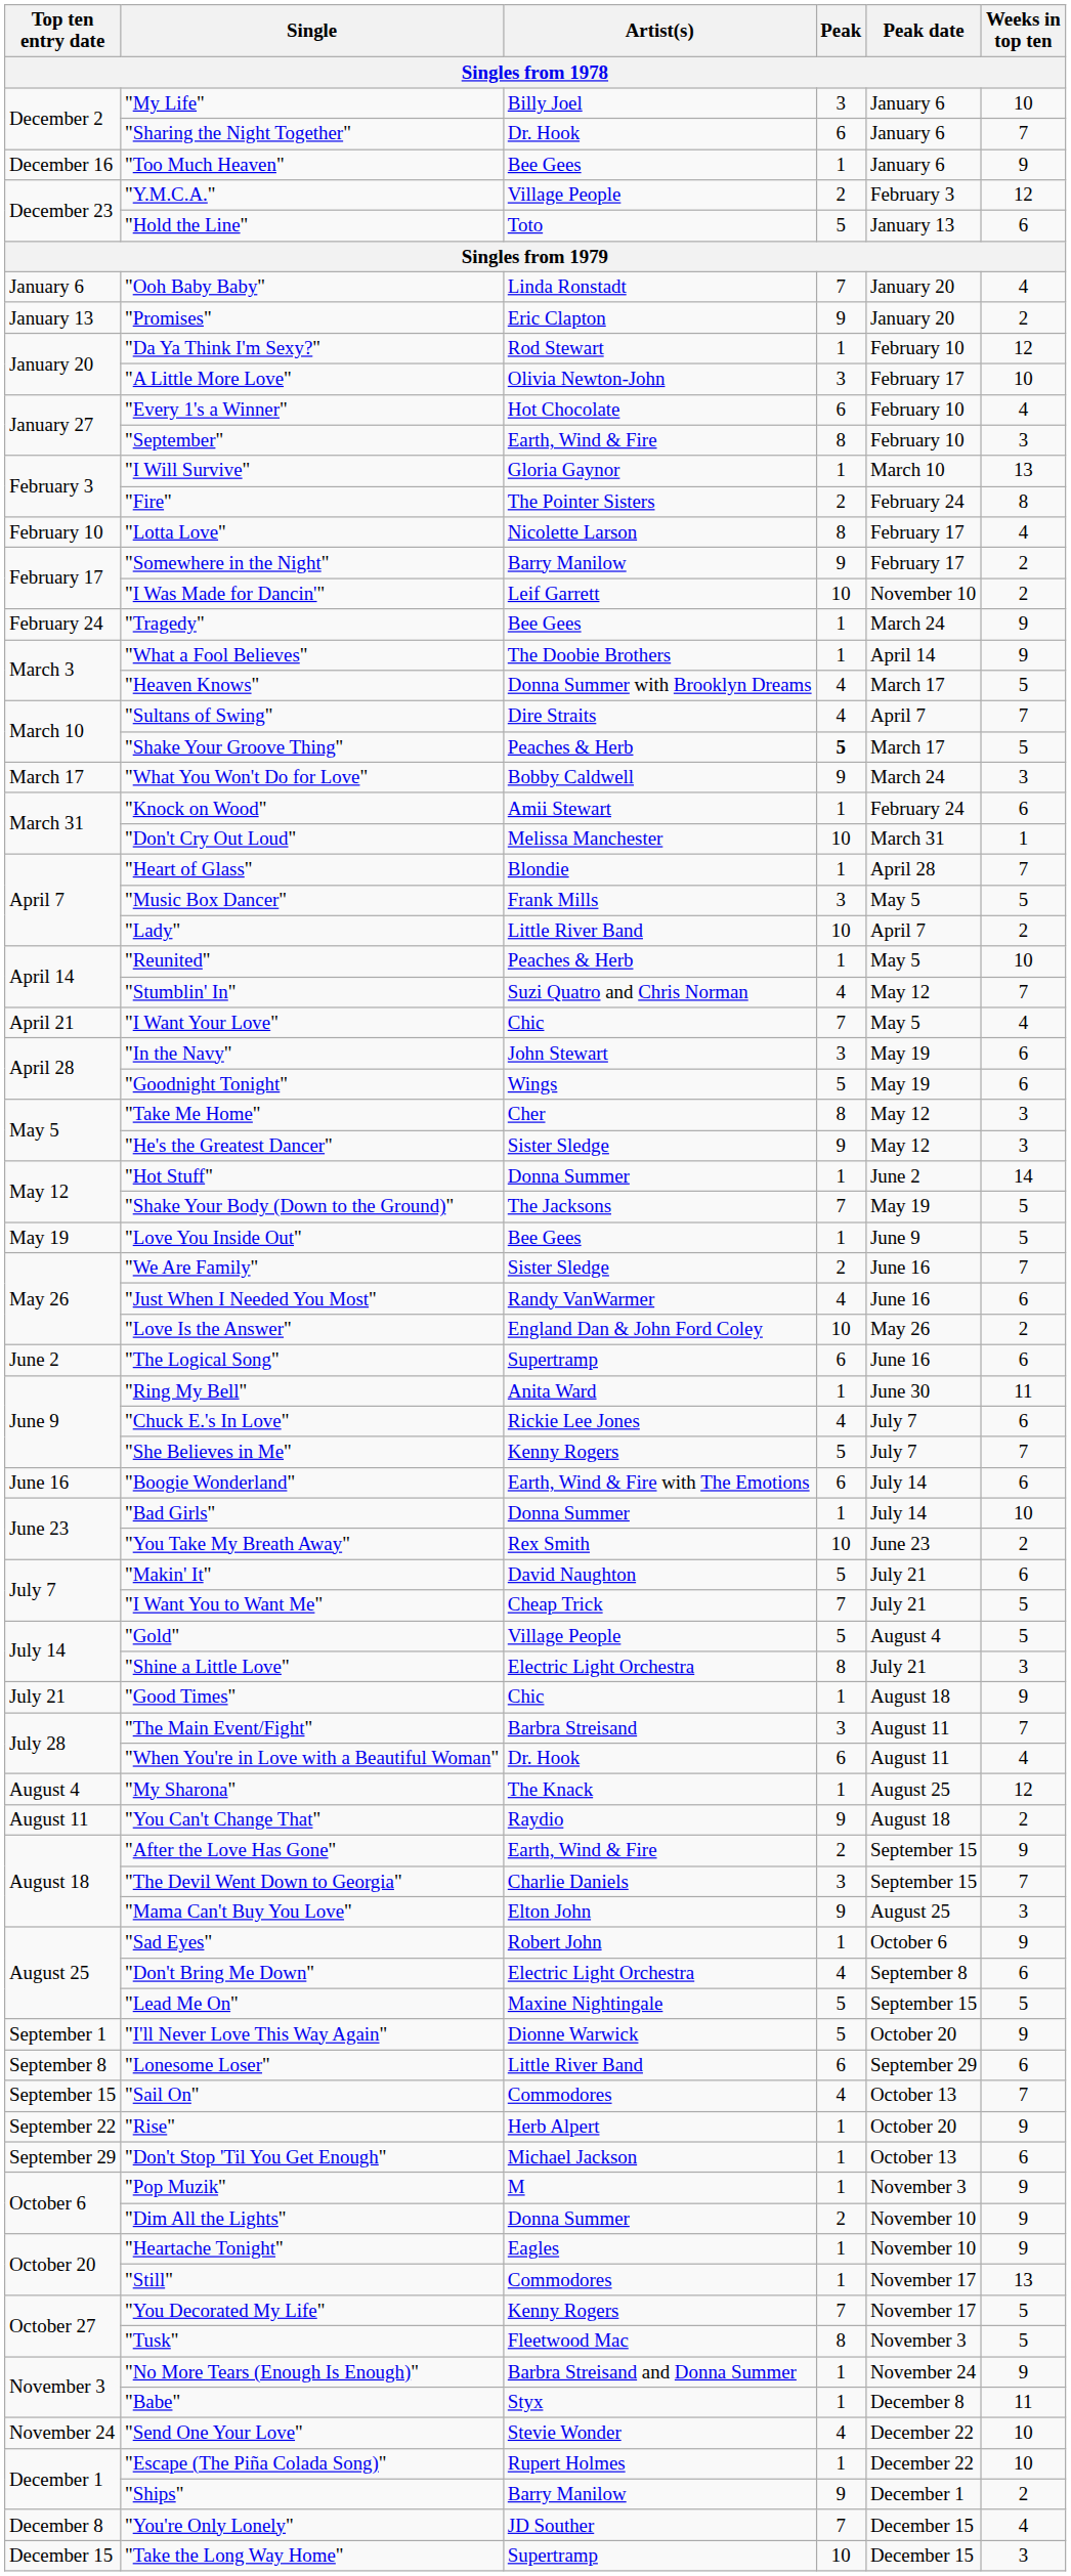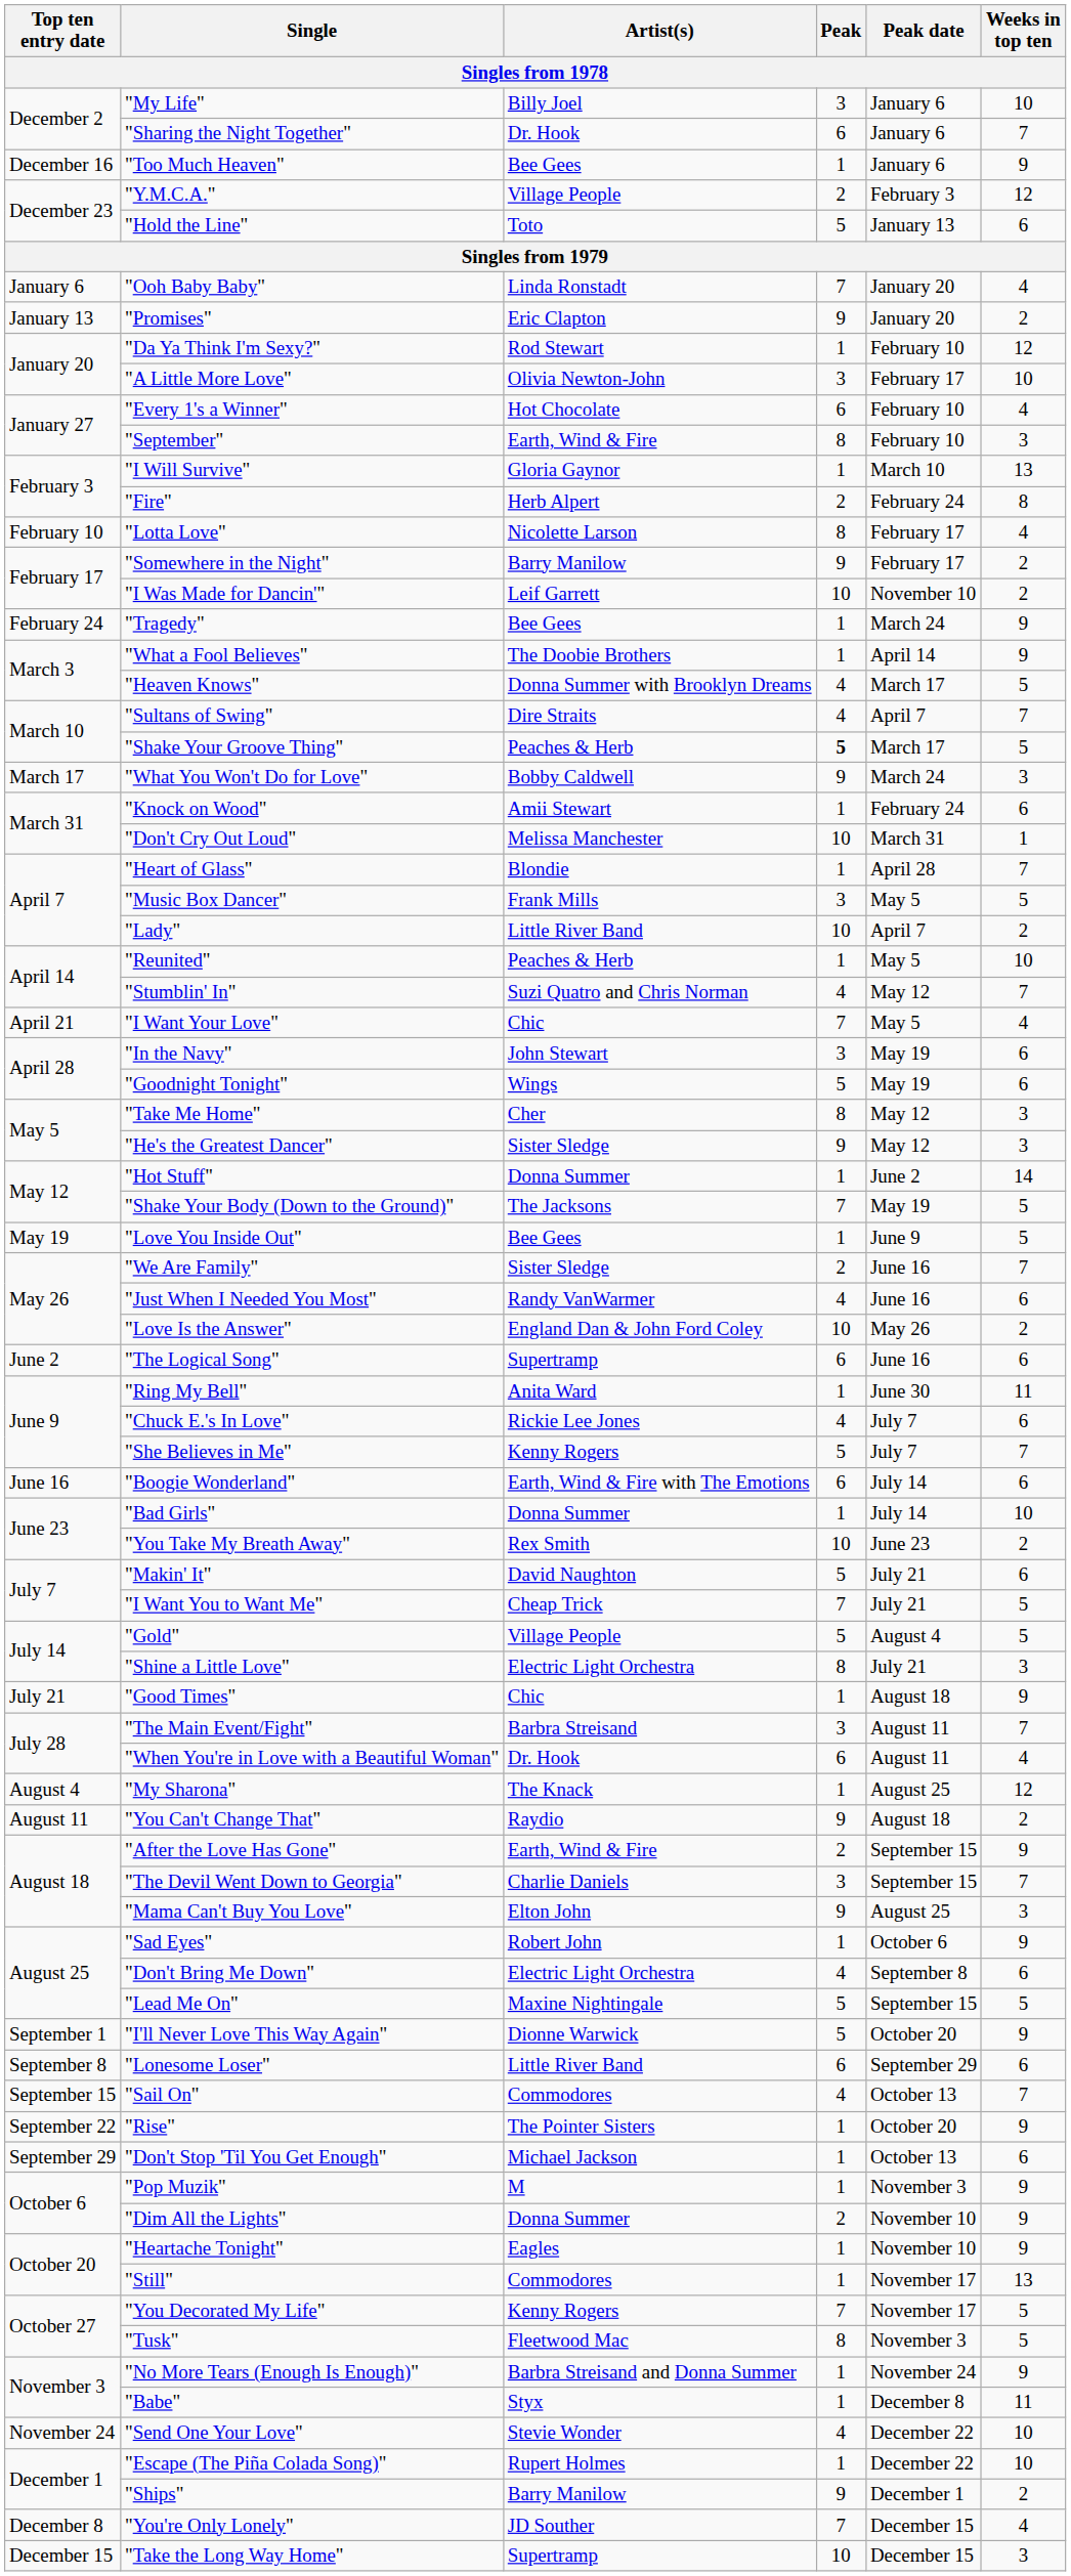"Fire" | Artist(s): The Pointer Sisters -> Herb Alpert
"Rise" | Artist(s): Herb Alpert -> The Pointer Sisters
